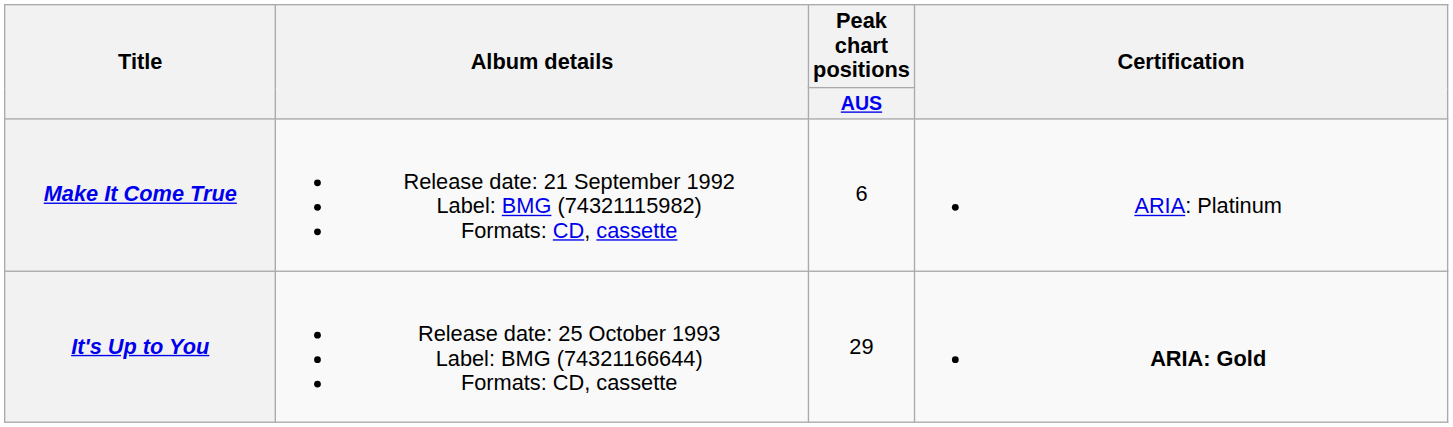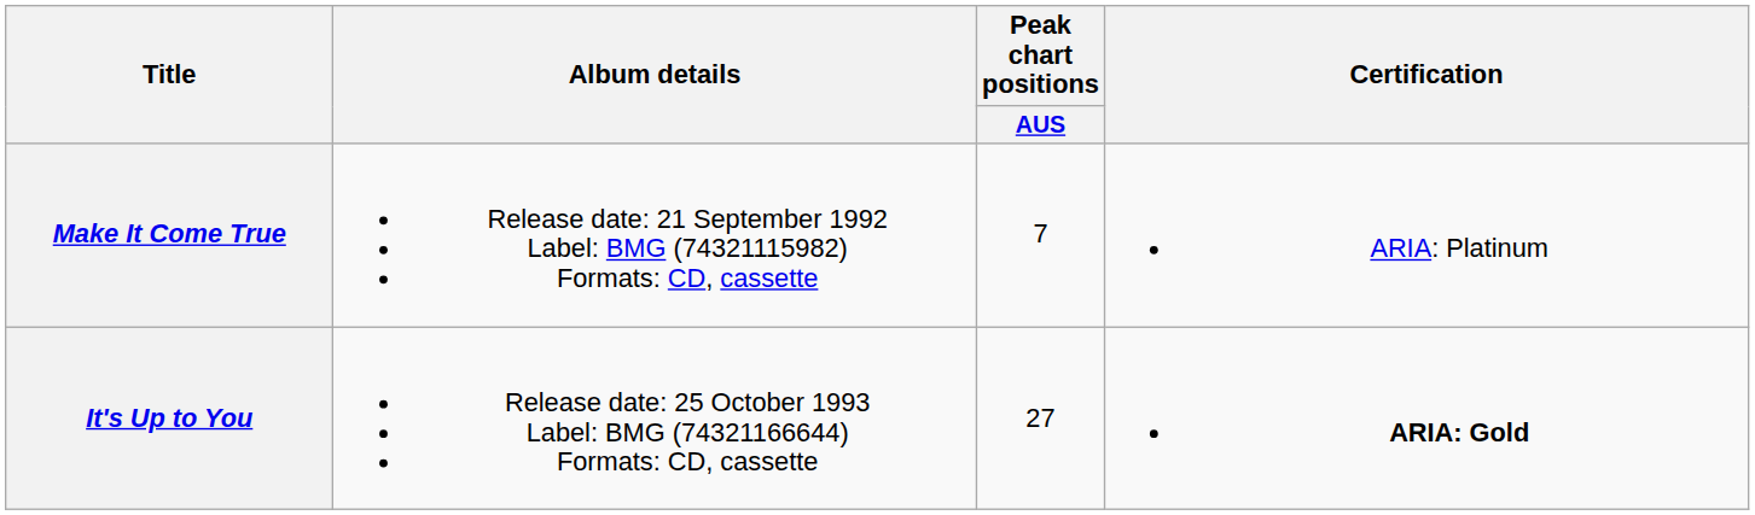Make It Come True | Peak chart positions / AUS: 6 -> 7
It's Up to You | Peak chart positions / AUS: 29 -> 27
